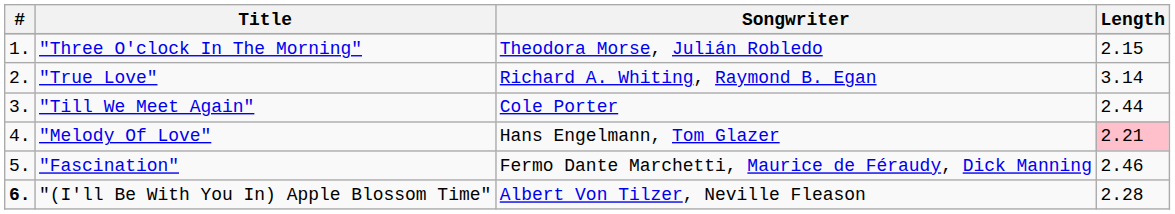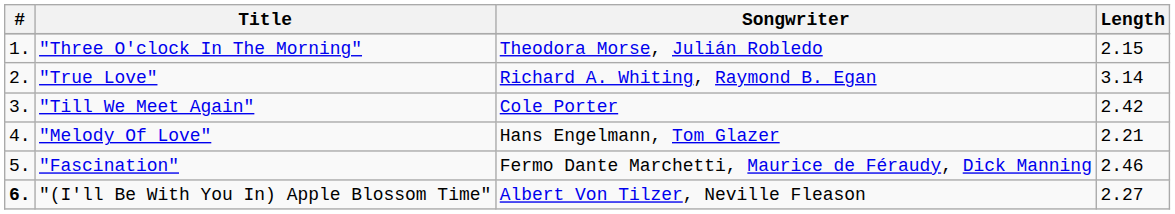"Till We Meet Again" | Length: 2.44 -> 2.42
"Melody Of Love" | Length: pink background -> no background
"(I'll Be With You In) Apple Blossom Time" | Length: 2.28 -> 2.27
